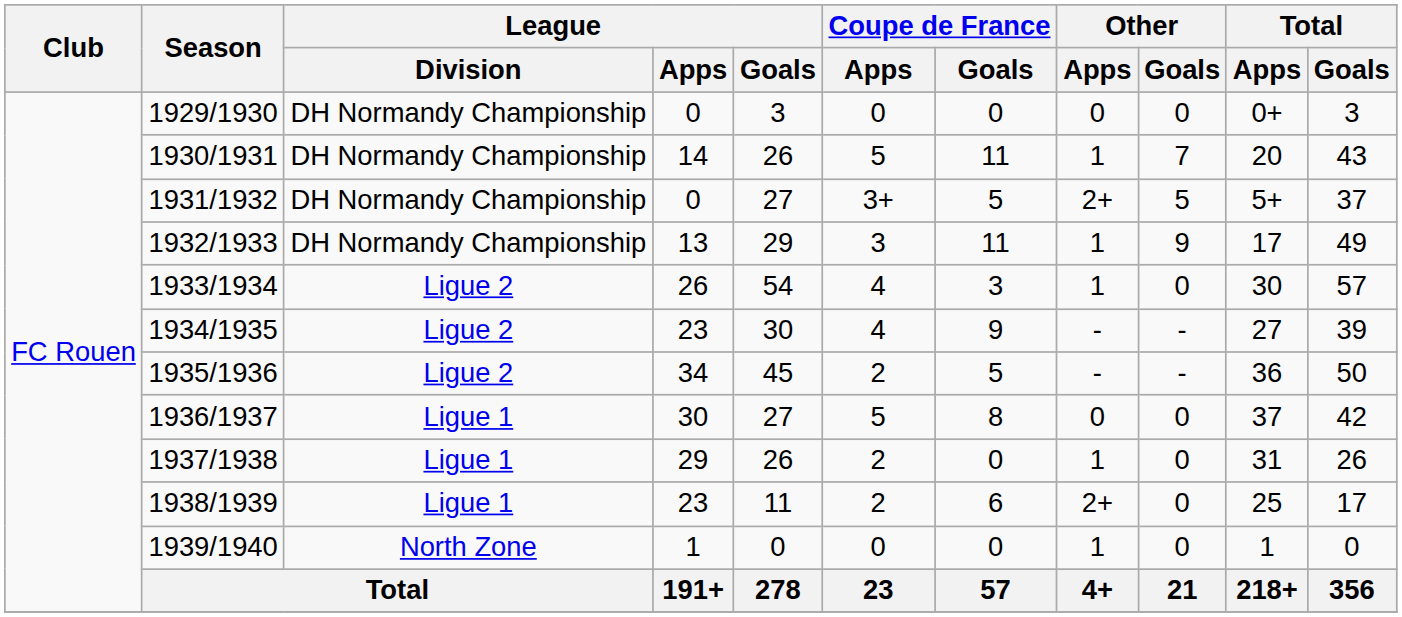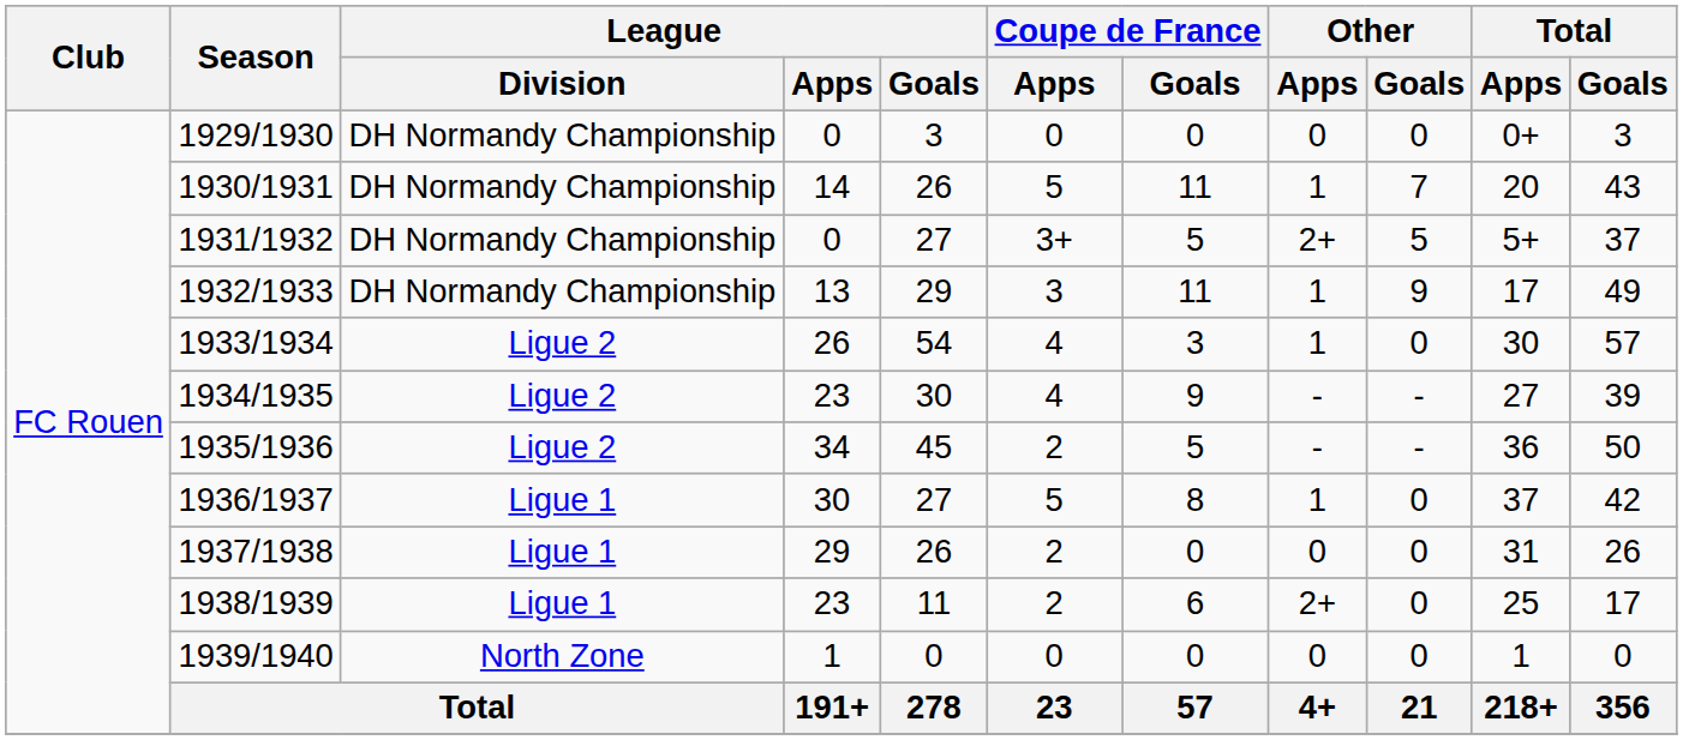1936/1937 | Other / Apps: 0 -> 1
1937/1938 | Other / Apps: 1 -> 0
1939/1940 | Other / Apps: 1 -> 0
